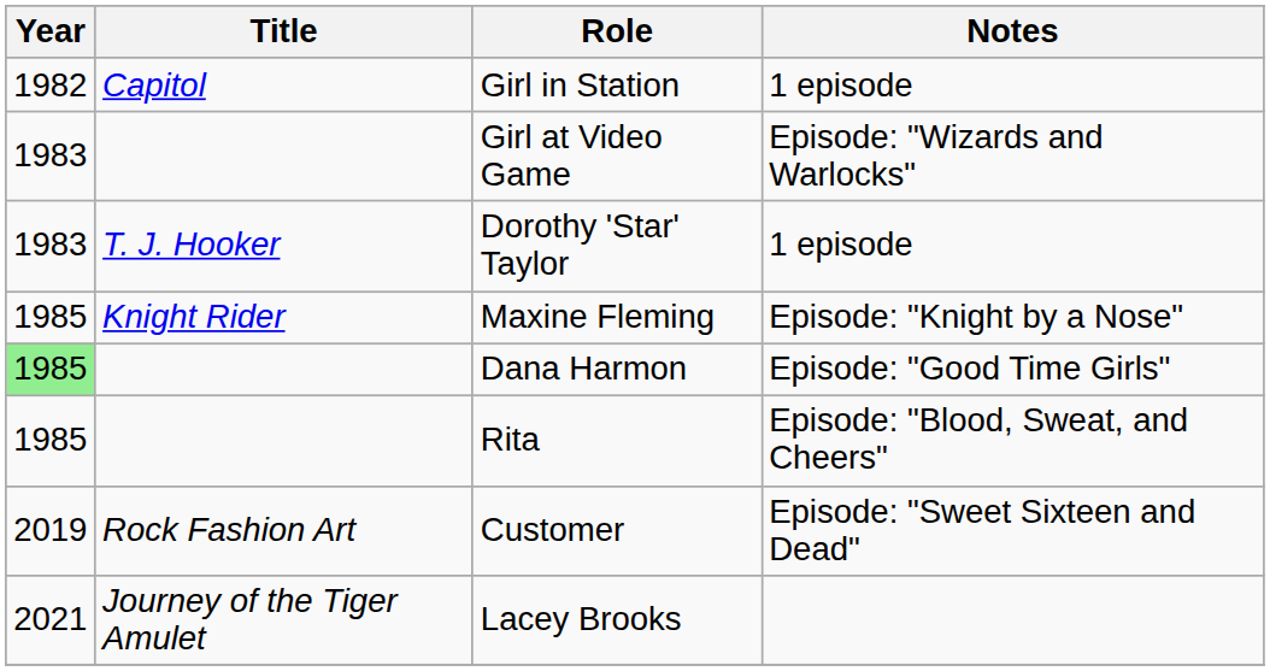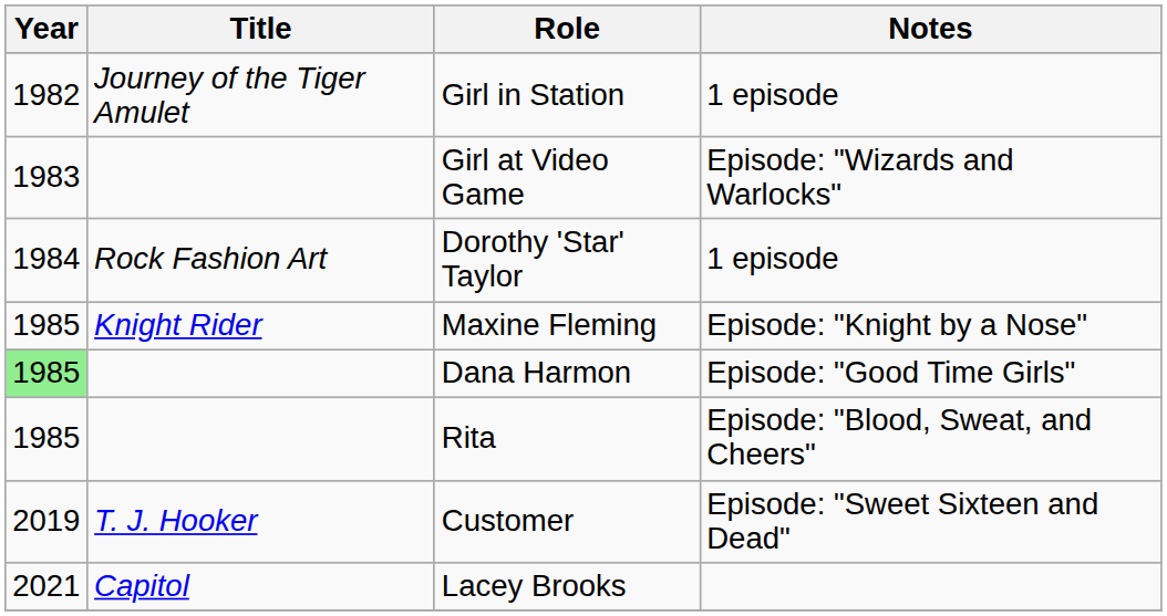Girl in Station | Title: Capitol -> Journey of the Tiger Amulet
Dorothy 'Star' Taylor | Year: 1983 -> 1984
Dorothy 'Star' Taylor | Title: T. J. Hooker -> Rock Fashion Art
Customer | Title: Rock Fashion Art -> T. J. Hooker
Lacey Brooks | Title: Journey of the Tiger Amulet -> Capitol
